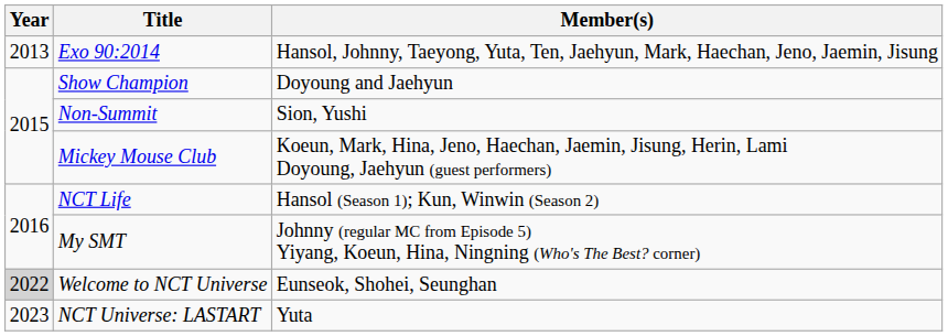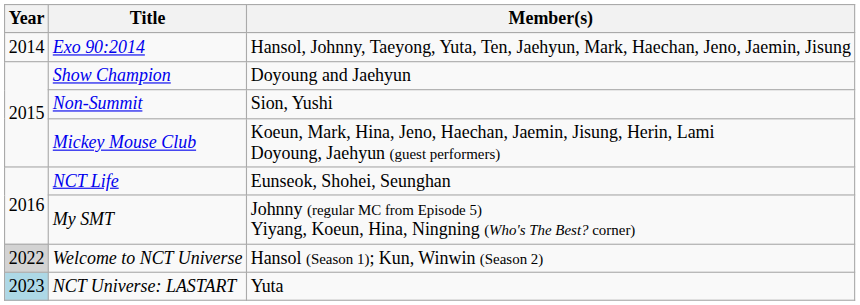Exo 90:2014 | Year: 2013 -> 2014
NCT Life | Member(s): Hansol (Season 1); Kun, Winwin (Season 2) -> Eunseok, Shohei, Seunghan
Welcome to NCT Universe | Member(s): Eunseok, Shohei, Seunghan -> Hansol (Season 1); Kun, Winwin (Season 2)
NCT Universe: LASTART | Year: no background -> lightblue background
